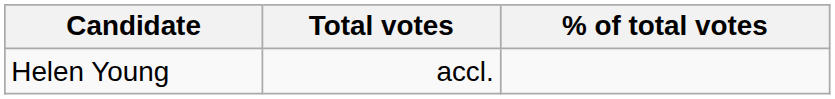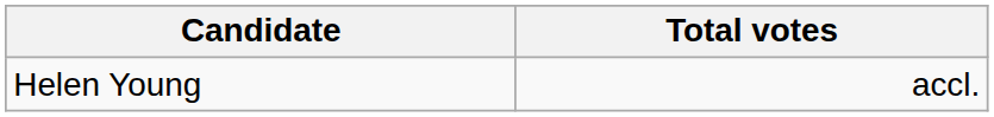- column: % of total votes
